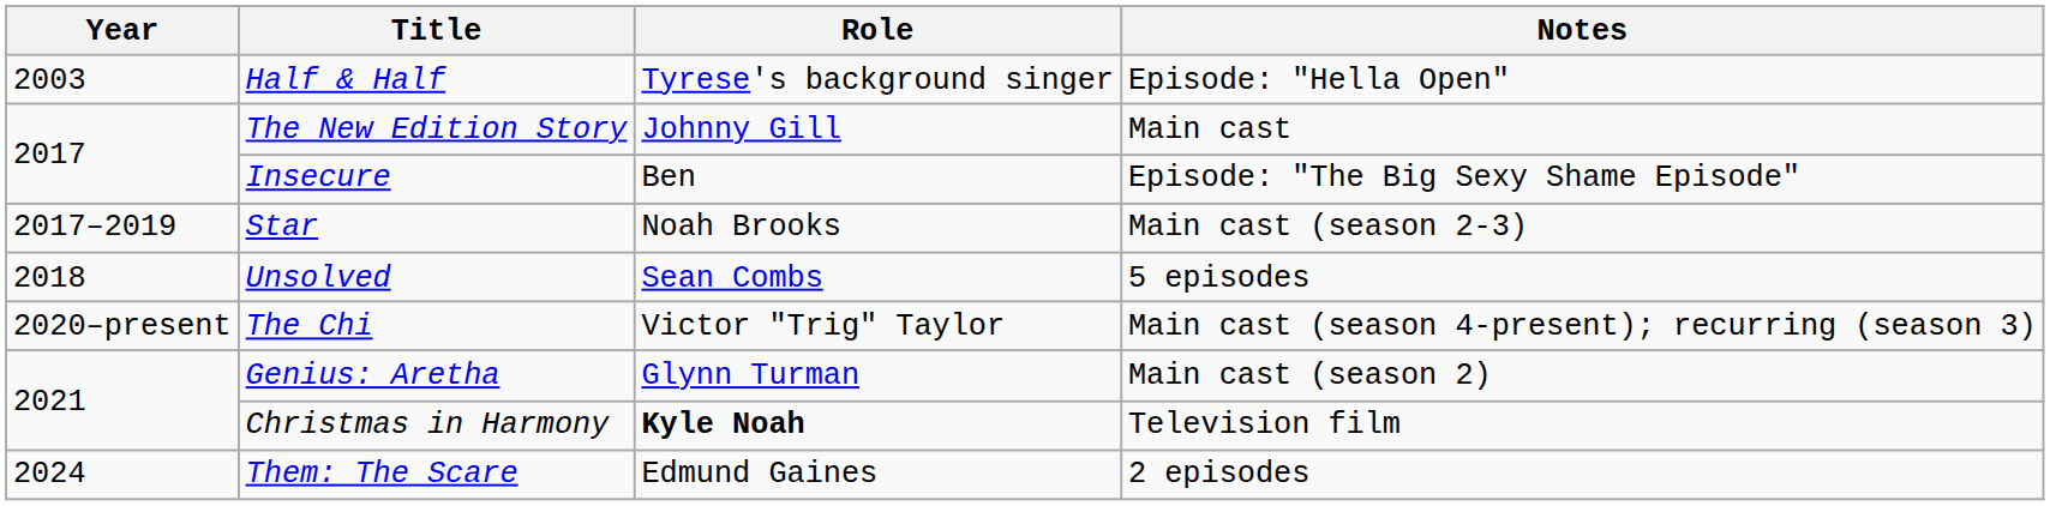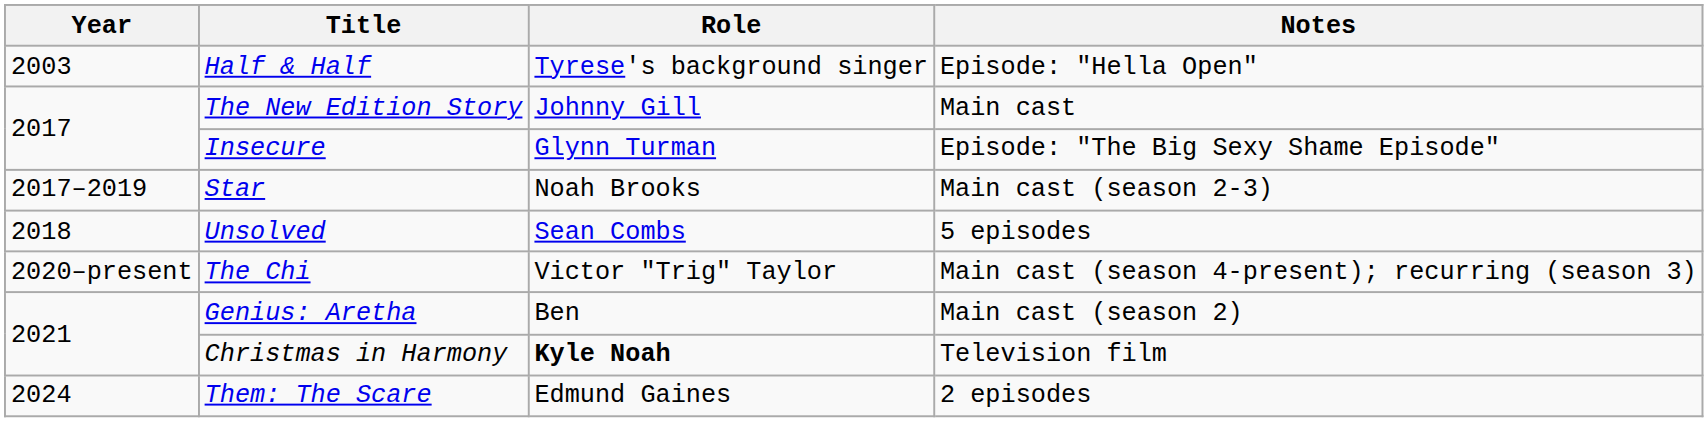Insecure | Role: Ben -> Glynn Turman
Genius: Aretha | Role: Glynn Turman -> Ben
